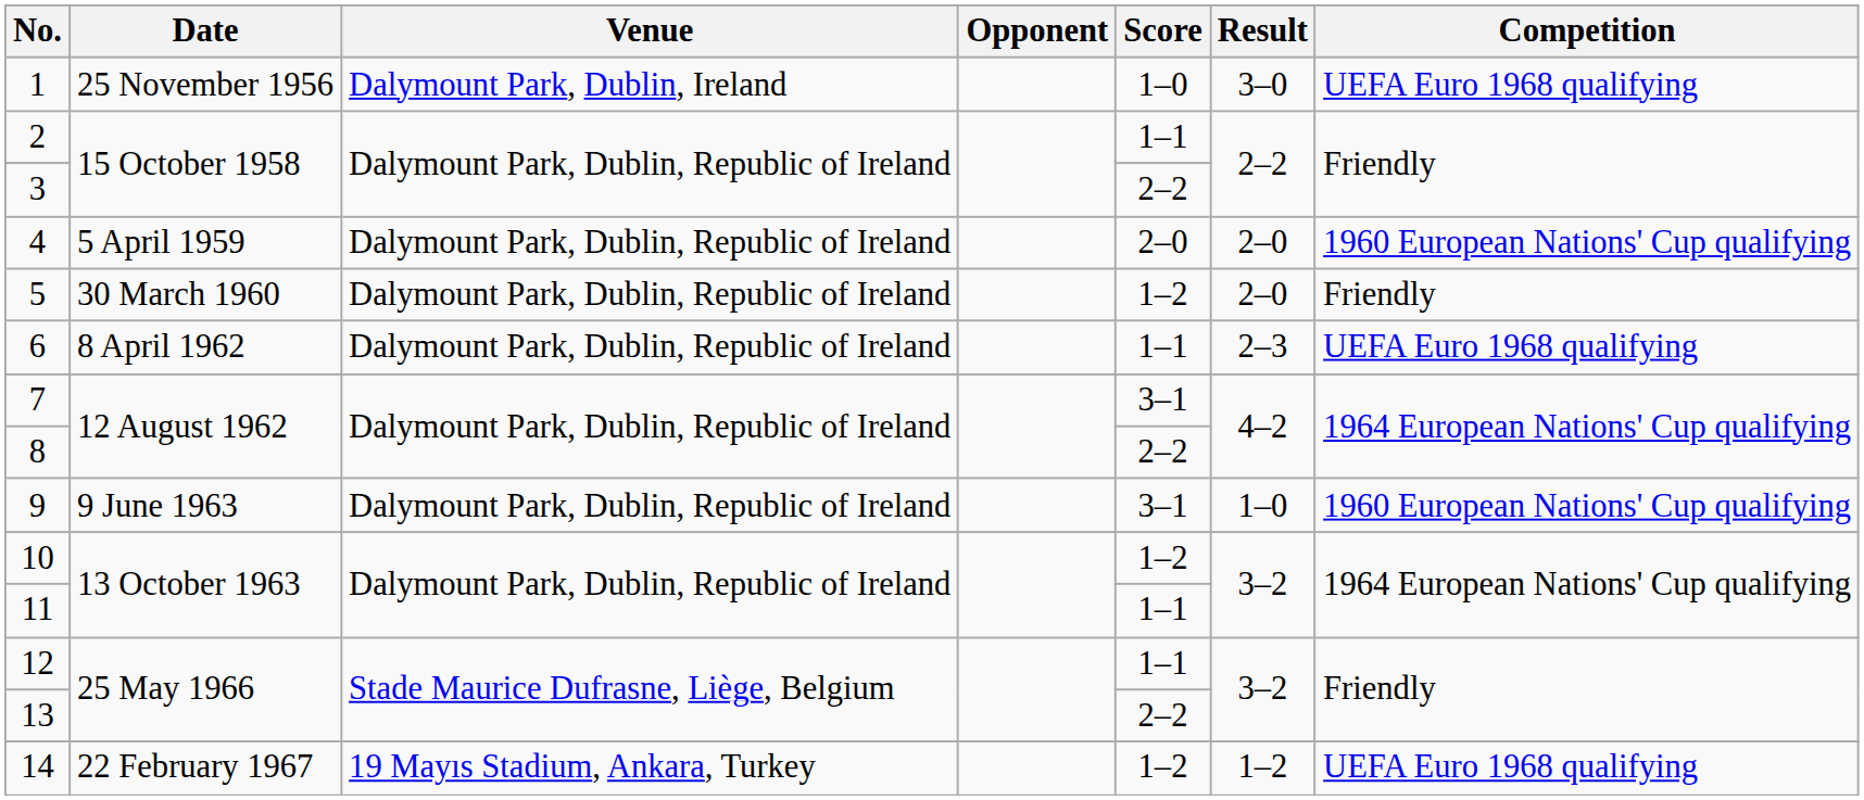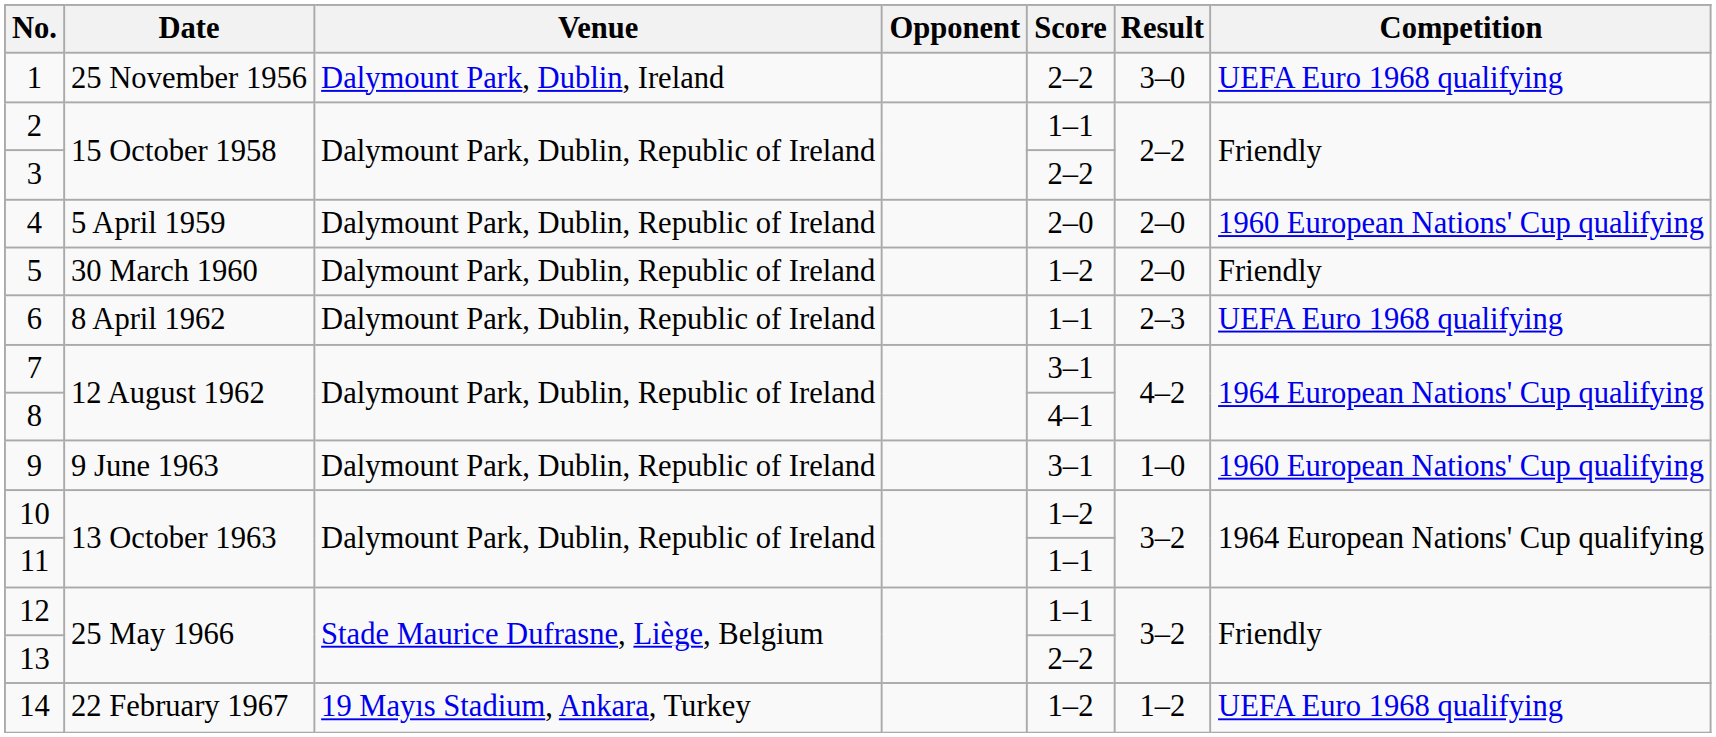1 | Score: 1–0 -> 2–2
8 | Score: 2–2 -> 4–1
